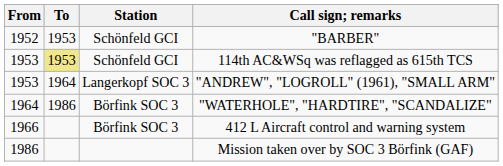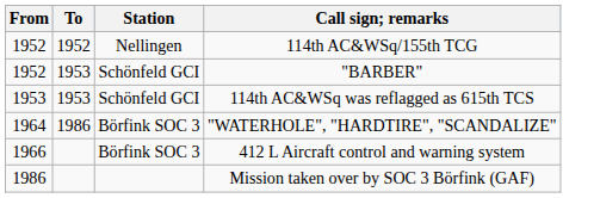+ row: 1952 | 1952 | Nellingen | 114th AC&WSq/155th TCG
114th AC&WSq was reflagged as 615th TCS | To: khaki background -> no background
- row: 1953 | 1964 | Langerkopf SOC 3 | "ANDREW", "LOGROLL" (1961), "SMALL ARM"
